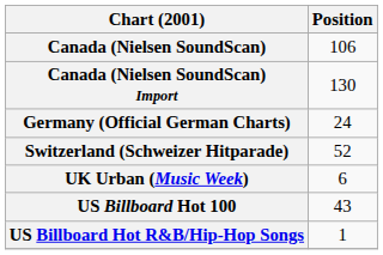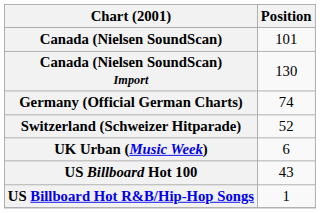Canada (Nielsen SoundScan) | Position: 106 -> 101
Germany (Official German Charts) | Position: 24 -> 74
